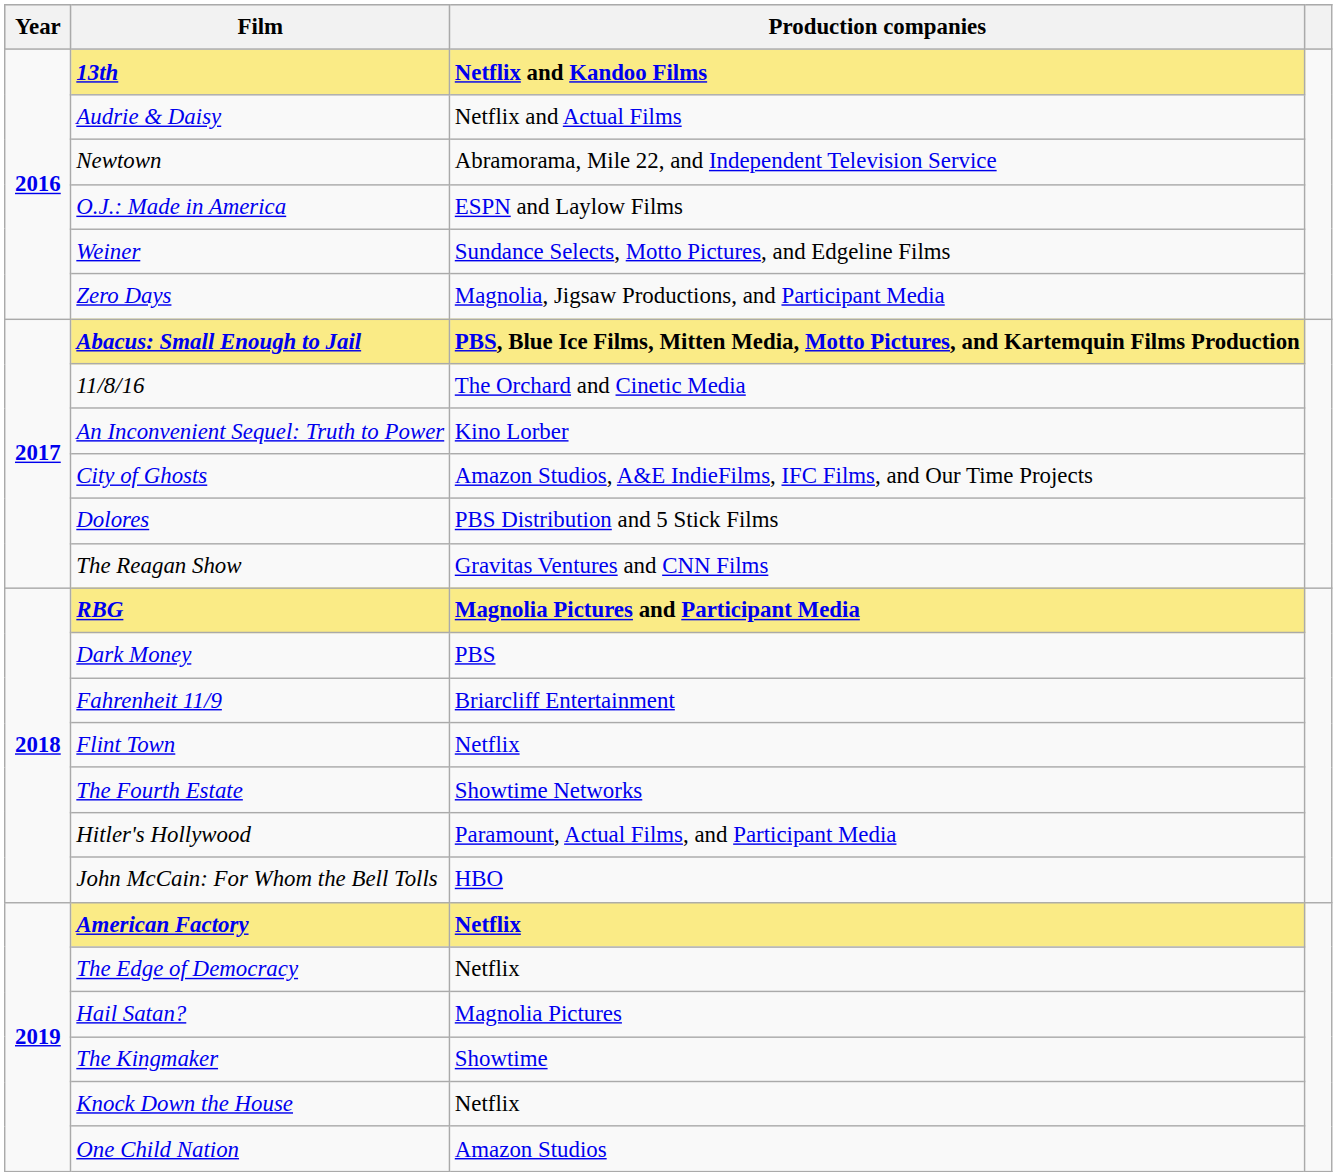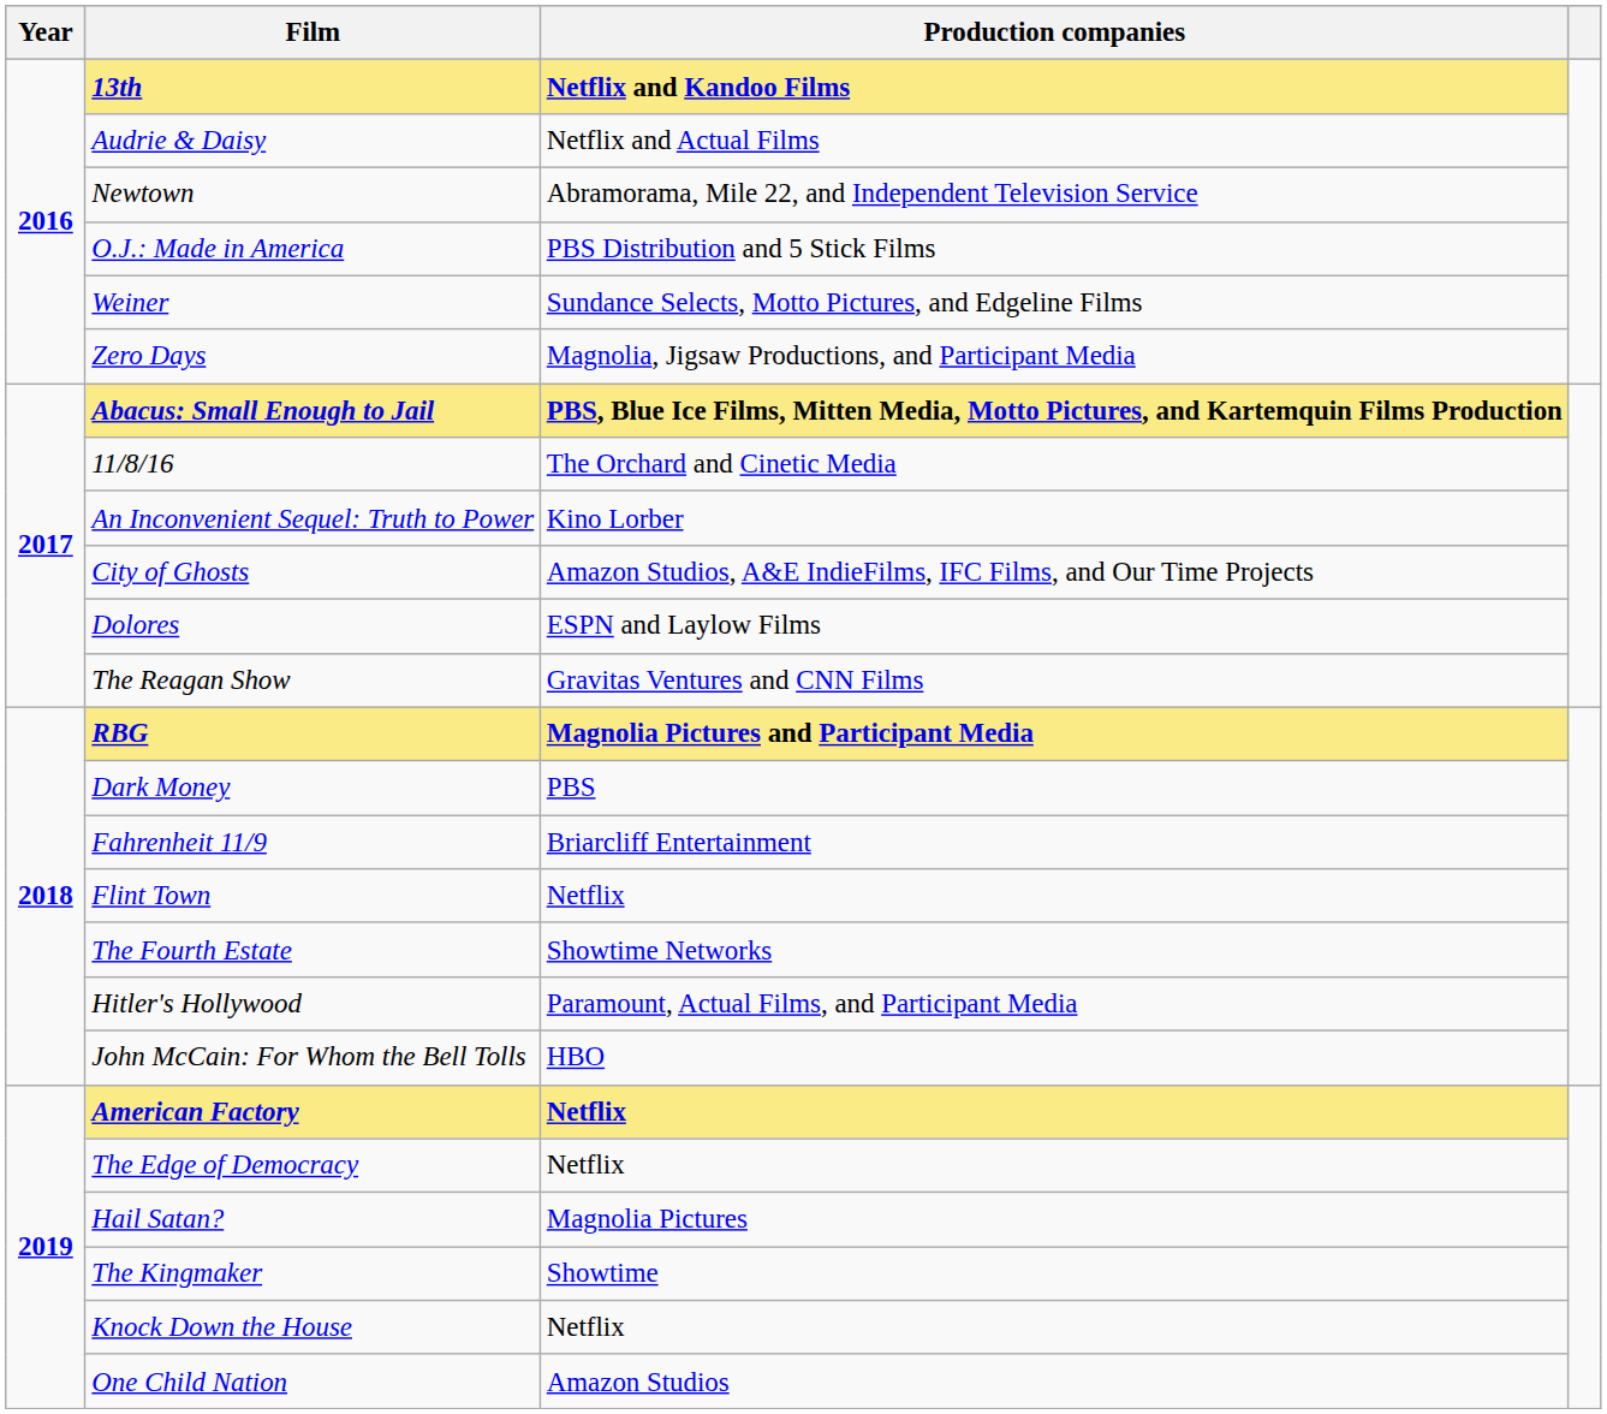O.J.: Made in America | Production companies: ESPN and Laylow Films -> PBS Distribution and 5 Stick Films
Dolores | Production companies: PBS Distribution and 5 Stick Films -> ESPN and Laylow Films
